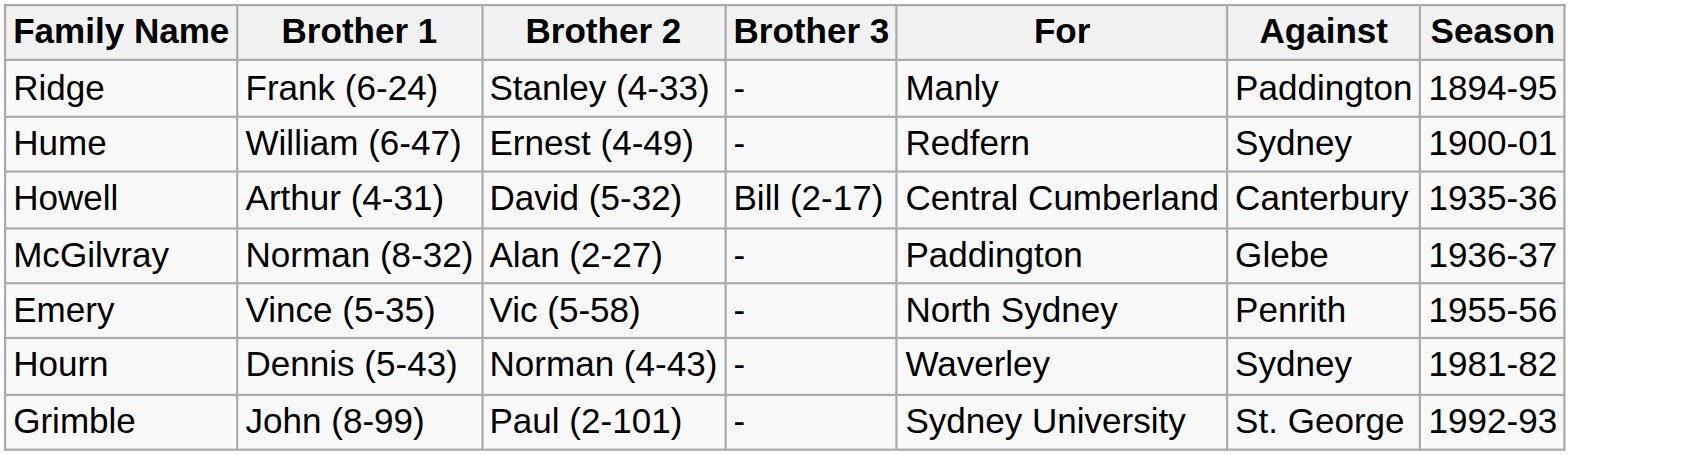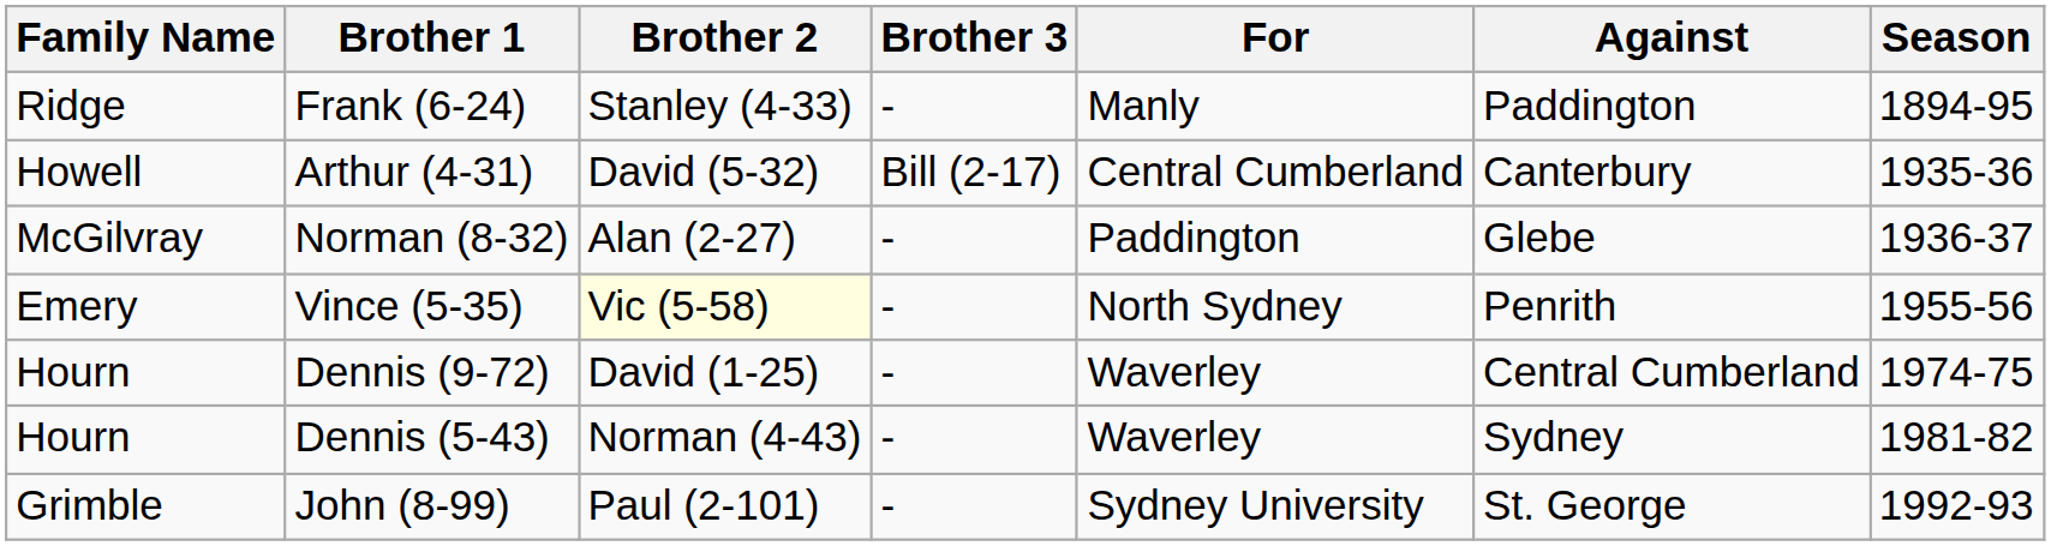- row: Hume | William (6-47) | Ernest (4-49) | - | Redfern | Sydney | 1900-01
Vince (5-35) | Brother 2: no background -> lightyellow background
+ row: Hourn | Dennis (9-72) | David (1-25) | - | Waverley | Central Cumberland | 1974-75
